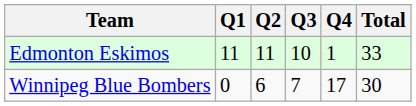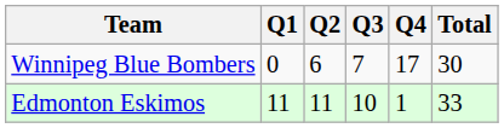rows swapped: Edmonton Eskimos <-> Winnipeg Blue Bombers
